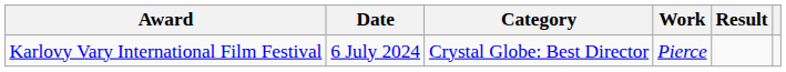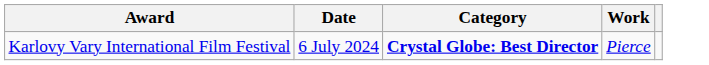- column: Result
Karlovy Vary International Film Festival | Category: normal -> bold
